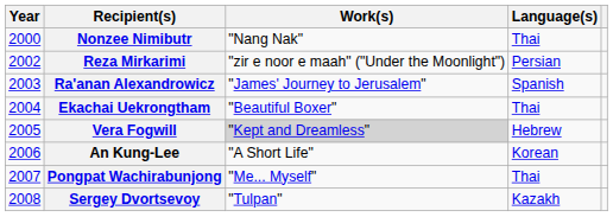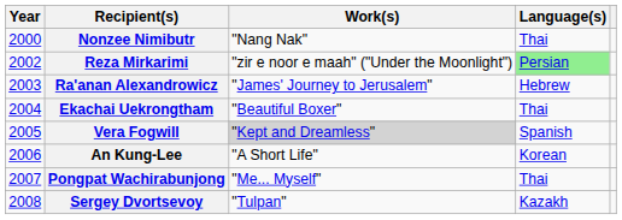Reza Mirkarimi | Language(s): no background -> lightgreen background
Ra'anan Alexandrowicz | Language(s): Spanish -> Hebrew
Vera Fogwill | Language(s): Hebrew -> Spanish
